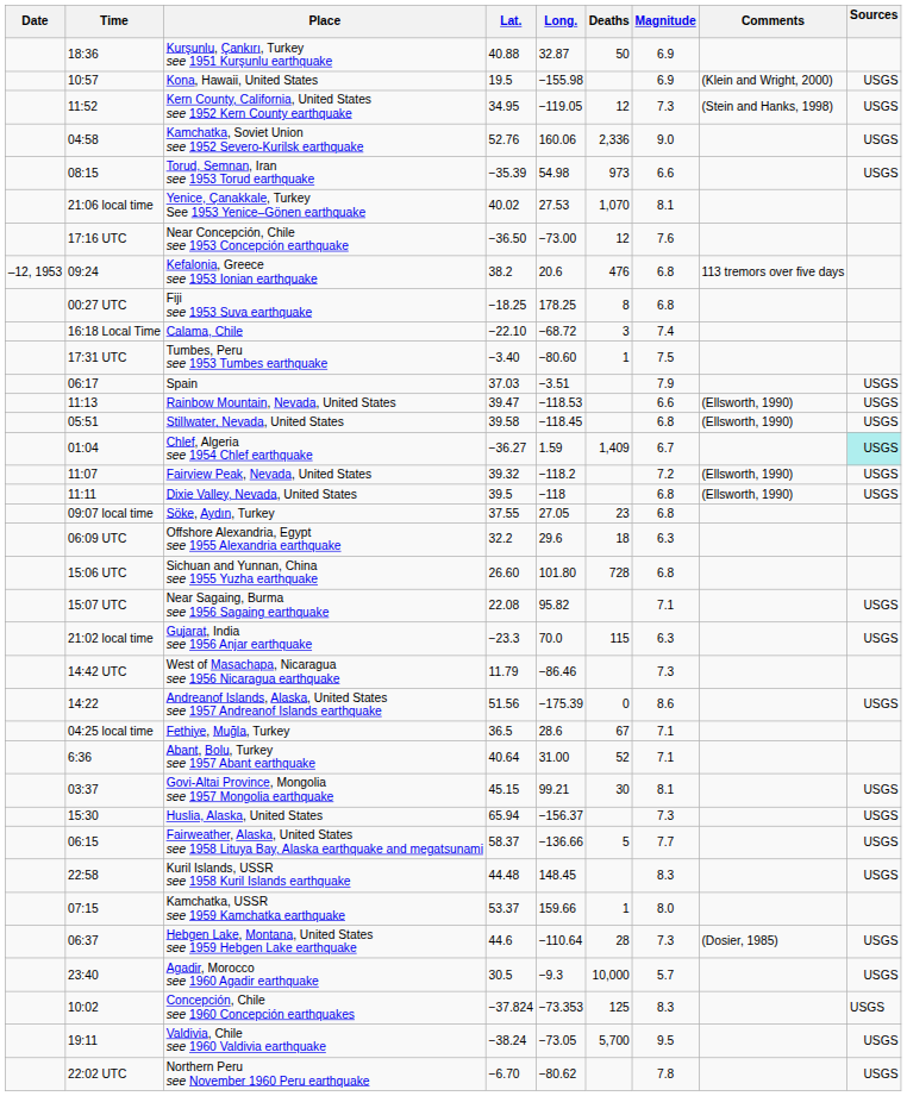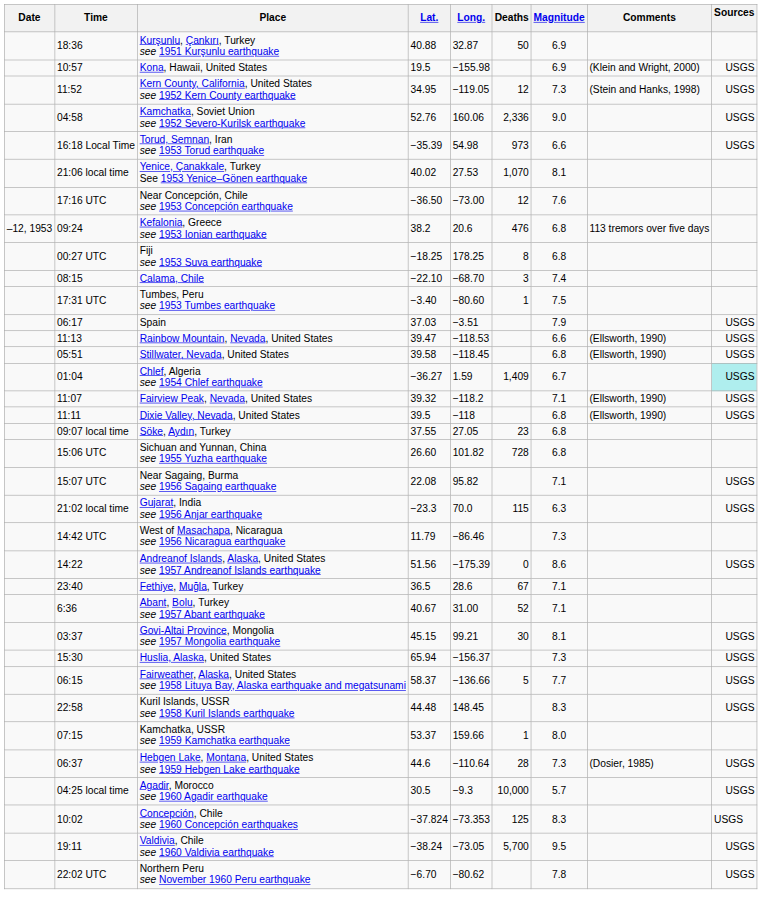Torud, Semnan, Iran see 1953 Torud earthquake | Time: 08:15 -> 16:18 Local Time
Calama, Chile | Time: 16:18 Local Time -> 08:15
Calama, Chile | Long.: −68.72 -> −68.70
Fairview Peak, Nevada, United States | Magnitude: 7.2 -> 7.1
- row: 06:09 UTC | Offshore Alexandria, Egypt see 1955 Alexandria earthquake | 32.2 | 29.6 | 18 | 6.3
Sichuan and Yunnan, China see 1955 Yuzha earthquake | Long.: 101.80 -> 101.82
Fethiye, Muğla, Turkey | Time: 04:25 local time -> 23:40
Abant, Bolu, Turkey see 1957 Abant earthquake | Lat.: 40.64 -> 40.67
Agadir, Morocco see 1960 Agadir earthquake | Time: 23:40 -> 04:25 local time
